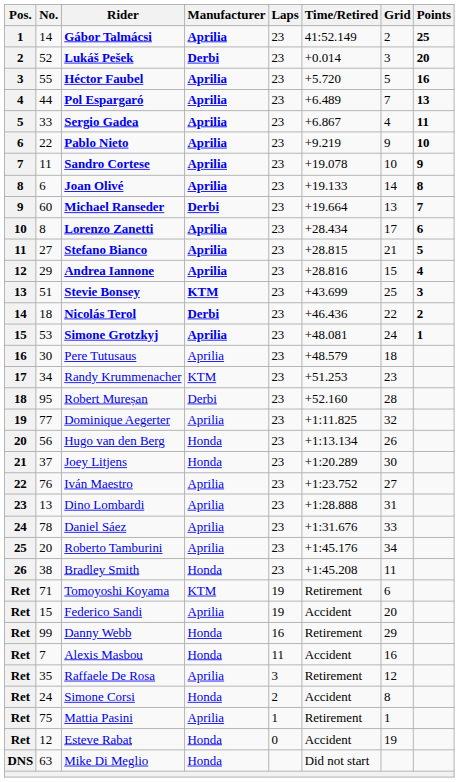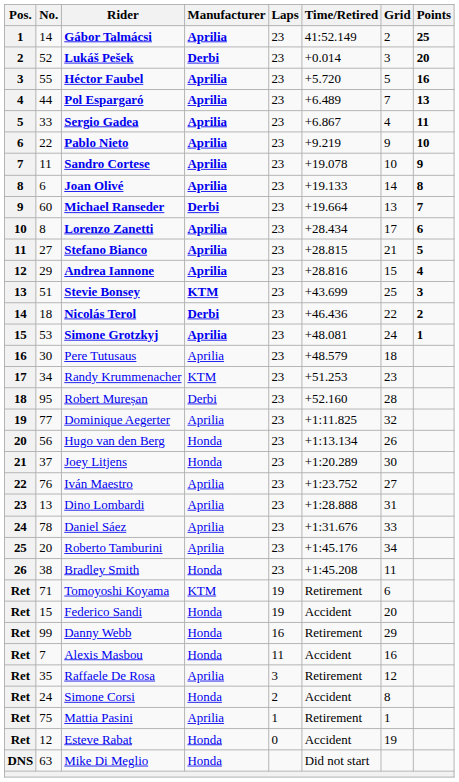Federico Sandi | Manufacturer: Aprilia -> Honda
